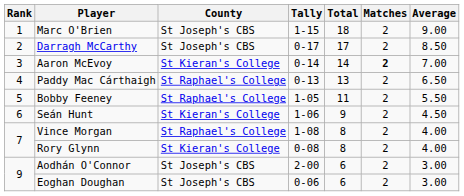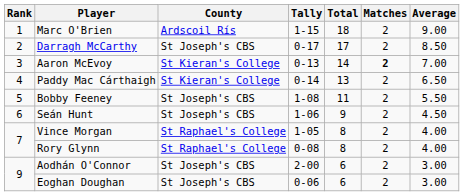Marc O'Brien | County: St Joseph's CBS -> Ardscoil Rís
Aaron McEvoy | Tally: 0-14 -> 0-13
Paddy Mac Cárthaigh | County: St Raphael's College -> St Kieran's College
Paddy Mac Cárthaigh | Tally: 0-13 -> 0-14
Bobby Feeney | County: St Raphael's College -> St Joseph's CBS
Bobby Feeney | Tally: 1-05 -> 1-08
Seán Hunt | County: St Kieran's College -> St Joseph's CBS
Vince Morgan | Tally: 1-08 -> 1-05
Rory Glynn | County: St Kieran's College -> St Raphael's College
